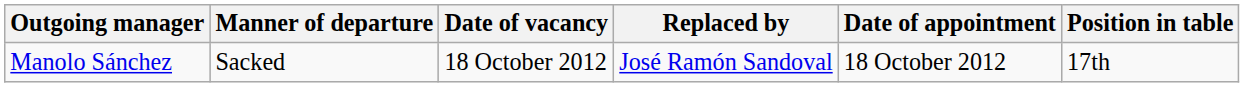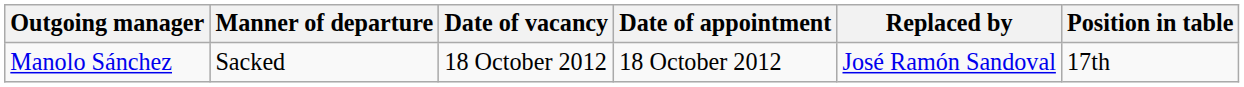columns swapped: Replaced by <-> Date of appointment
